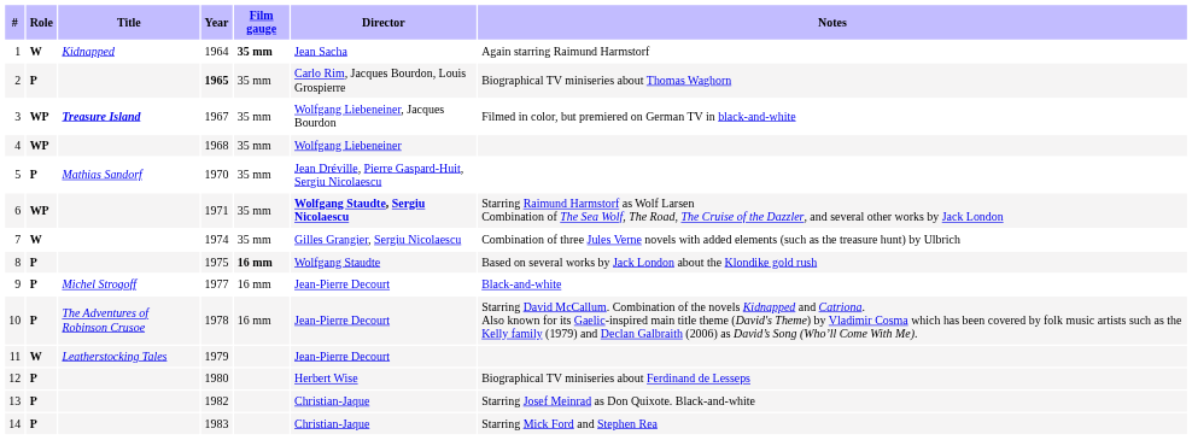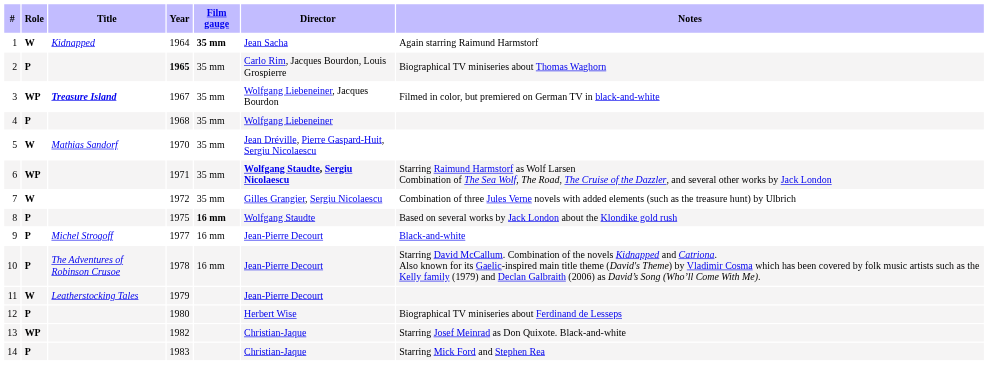4 | Role: WP -> P
5 | Role: P -> W
7 | Year: 1974 -> 1972
13 | Role: P -> WP
